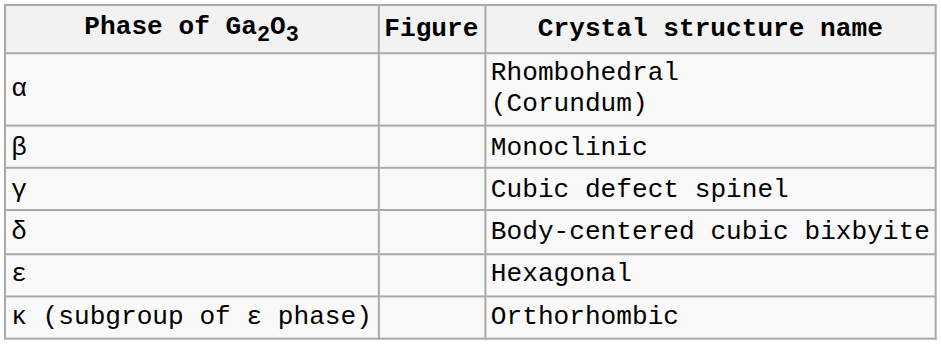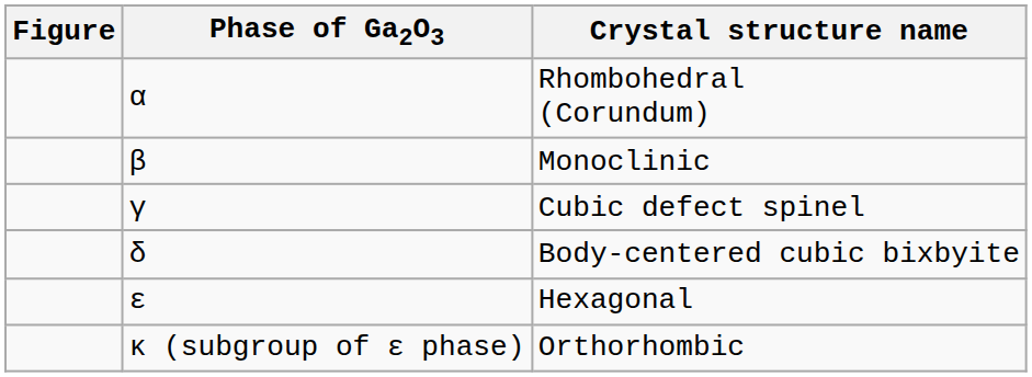columns swapped: Phase of Ga2O3 <-> Figure
